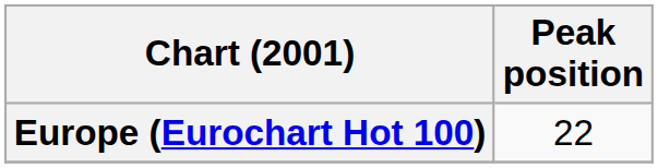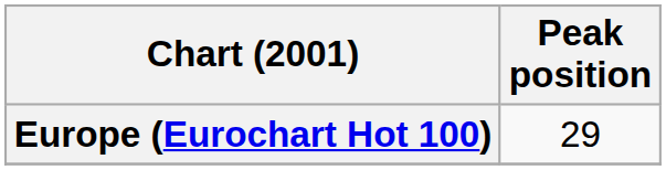Europe (Eurochart Hot 100) | Peak position: 22 -> 29
